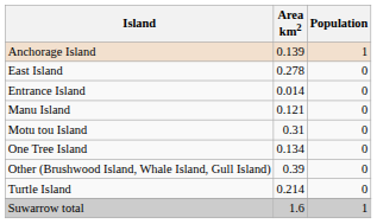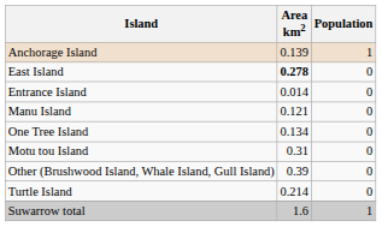East Island | Area km2: normal -> bold
rows swapped: Motu tou Island <-> One Tree Island
